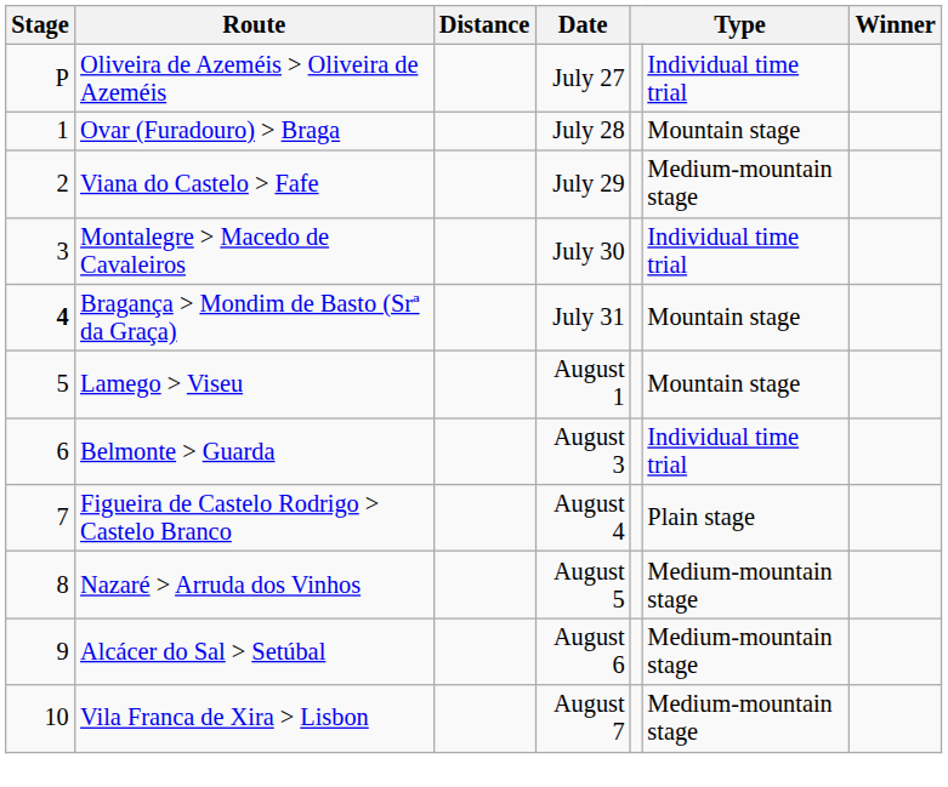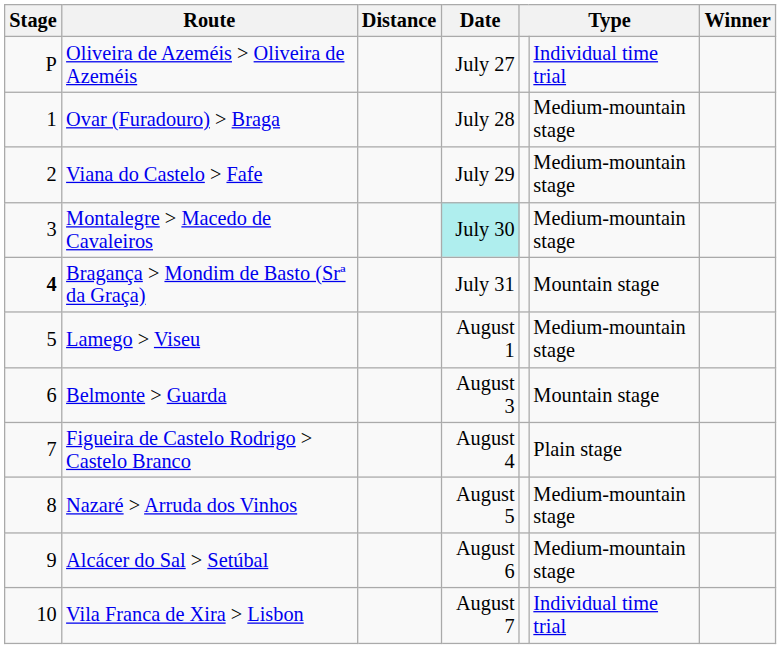Ovar (Furadouro) > Braga | column 6: Mountain stage -> Medium-mountain stage
Montalegre > Macedo de Cavaleiros | Date: no background -> paleturquoise background
Montalegre > Macedo de Cavaleiros | column 6: Individual time trial -> Medium-mountain stage
Lamego > Viseu | column 6: Mountain stage -> Medium-mountain stage
Belmonte > Guarda | column 6: Individual time trial -> Mountain stage
Vila Franca de Xira > Lisbon | column 6: Medium-mountain stage -> Individual time trial
